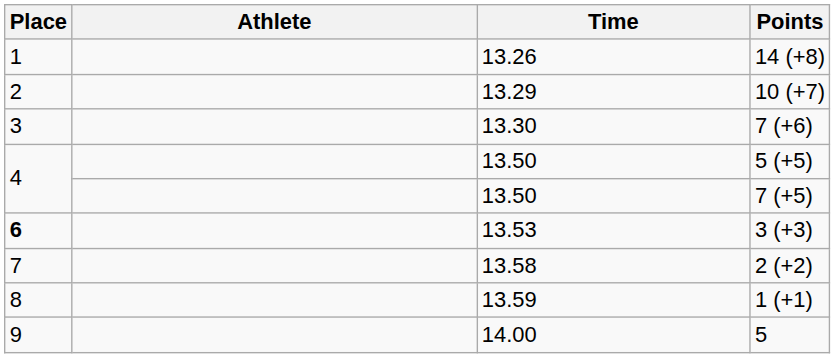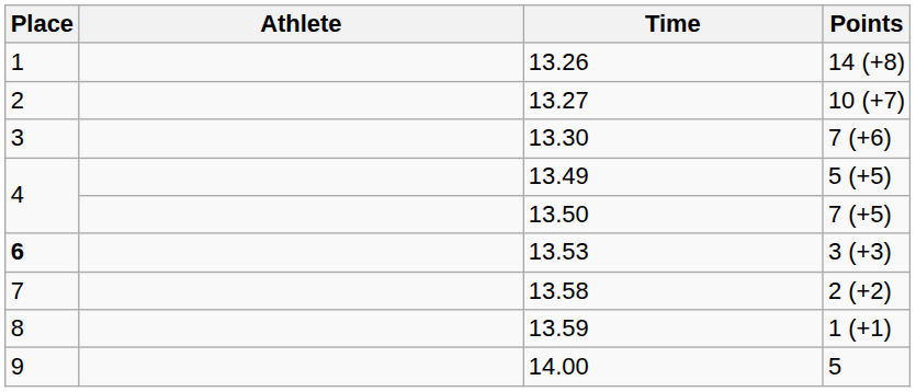10 (+7) | Time: 13.29 -> 13.27
5 (+5) | Time: 13.50 -> 13.49
